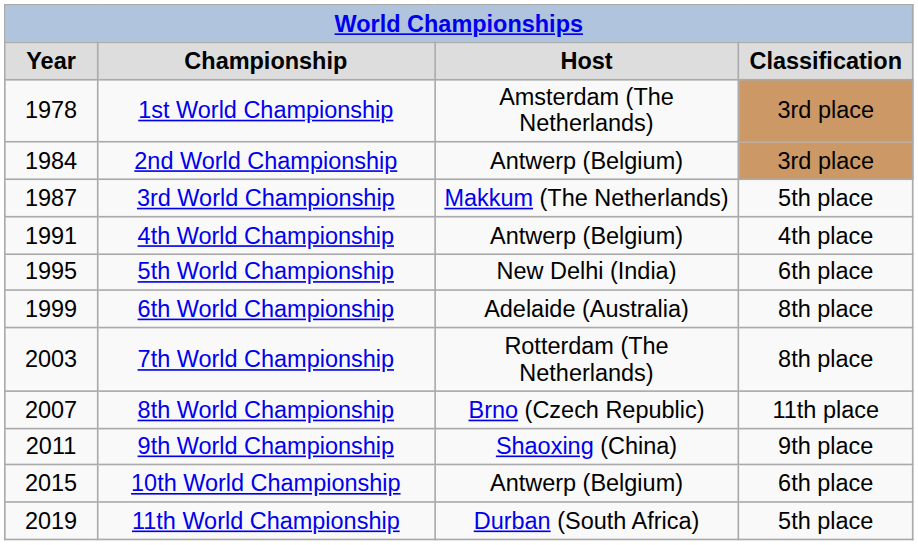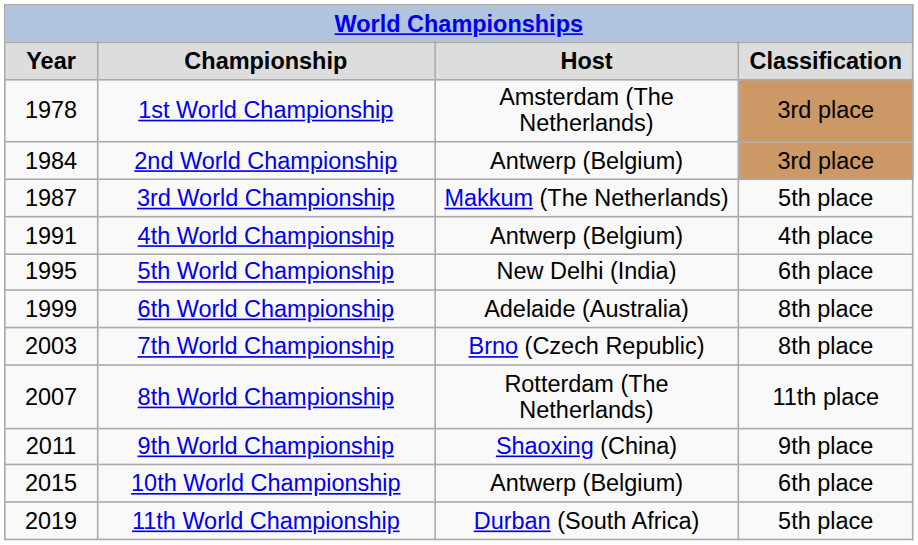7th World Championship | column 3: Rotterdam (The Netherlands) -> Brno (Czech Republic)
8th World Championship | column 3: Brno (Czech Republic) -> Rotterdam (The Netherlands)
